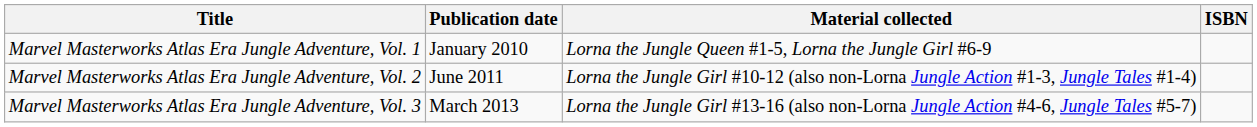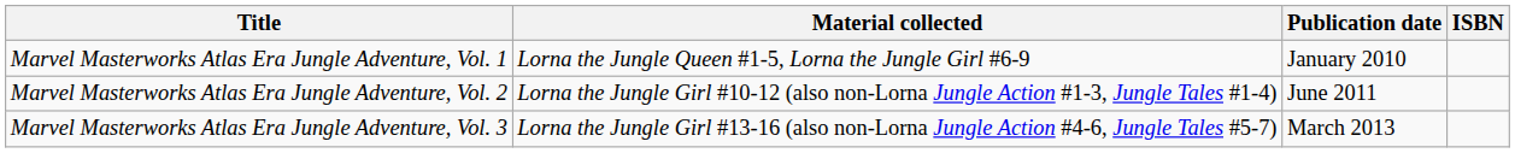columns swapped: Material collected <-> Publication date
